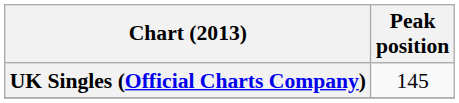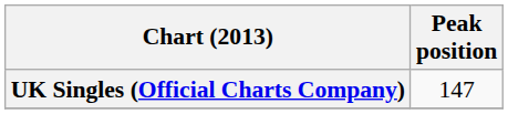UK Singles (Official Charts Company) | Peak position: 145 -> 147
